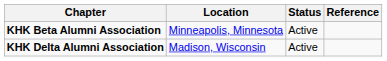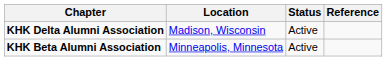rows swapped: KHK Beta Alumni Association <-> KHK Delta Alumni Association
